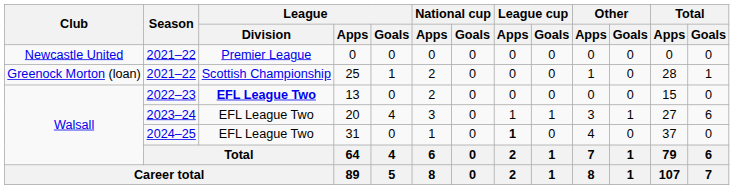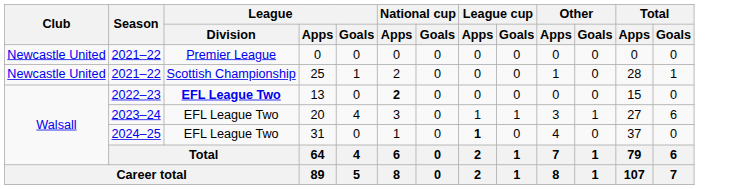25 | Club: Greenock Morton (loan) -> Newcastle United
13 | National cup / Apps: normal -> bold
